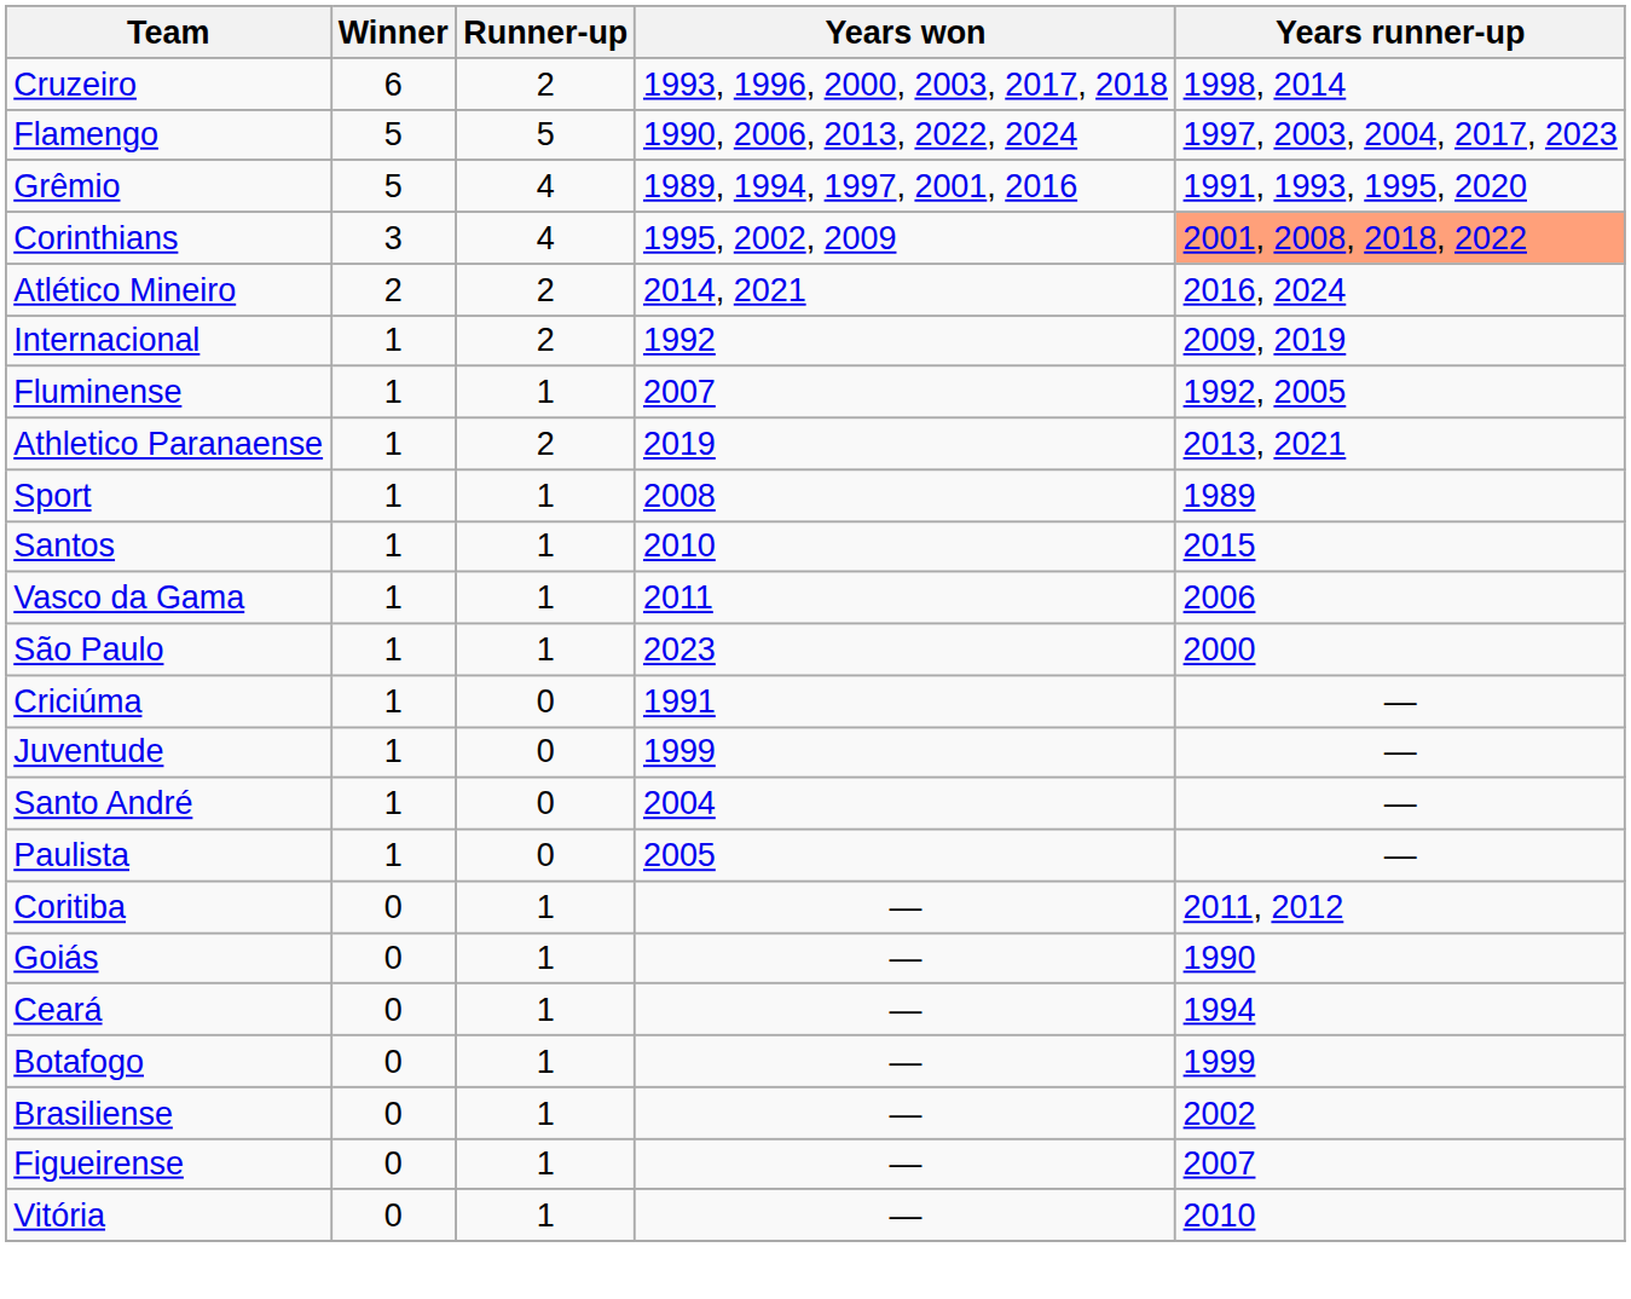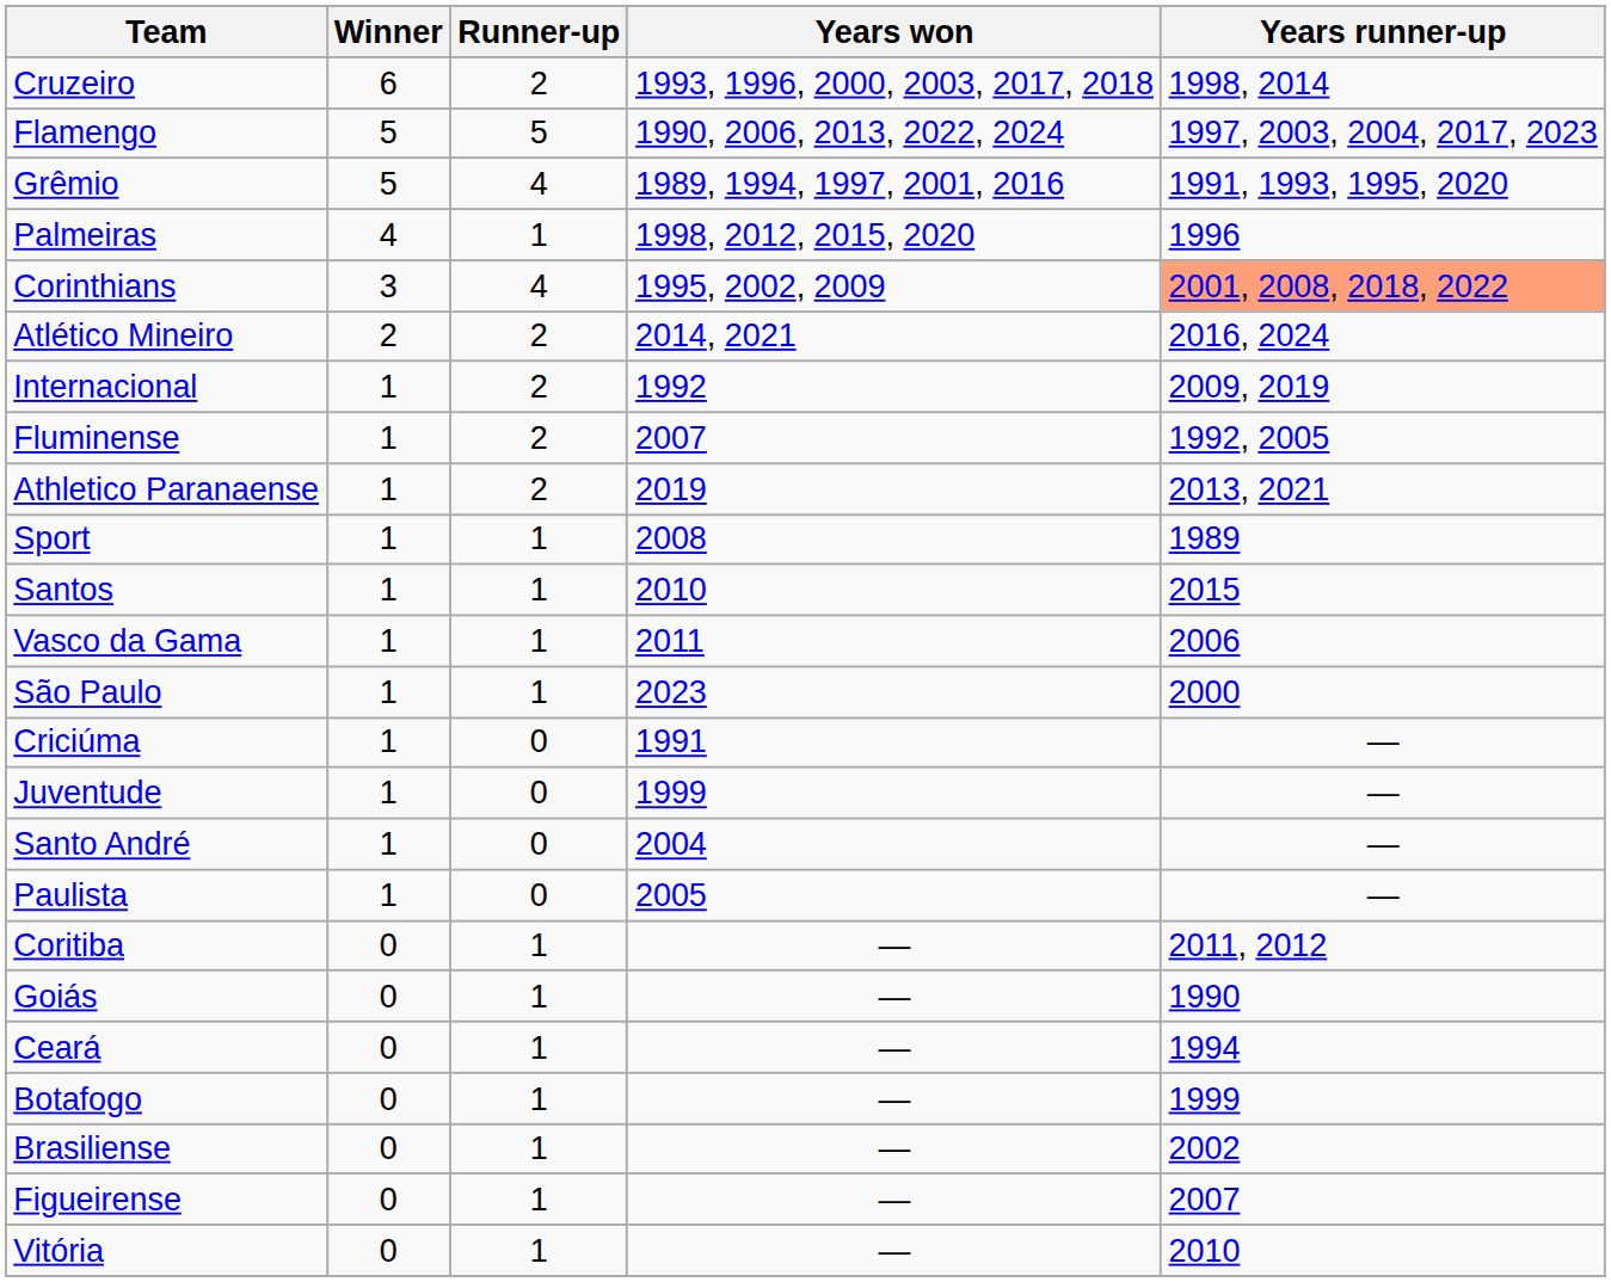+ row: Palmeiras | 4 | 1 | 1998, 2012, 2015, 2020 | 1996
Fluminense | Runner-up: 1 -> 2
